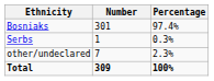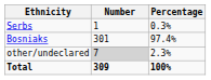rows swapped: Bosniaks <-> Serbs
other/undeclared | Number: no background -> lightgrey background
